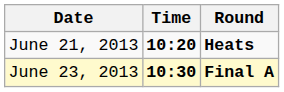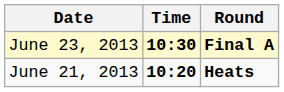rows swapped: June 21, 2013 <-> June 23, 2013
